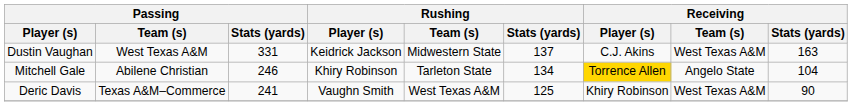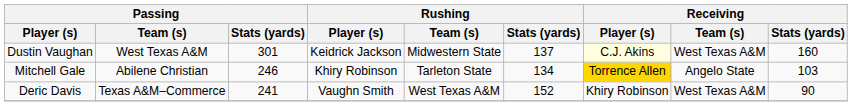Dustin Vaughan | Passing / Stats (yards): 331 -> 301
Dustin Vaughan | Receiving / Player (s): no background -> lightyellow background
Dustin Vaughan | Receiving / Stats (yards): 163 -> 160
Mitchell Gale | Receiving / Stats (yards): 104 -> 103
Deric Davis | Rushing / Stats (yards): 125 -> 152
